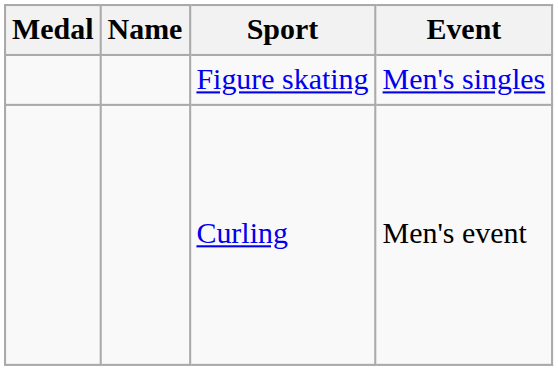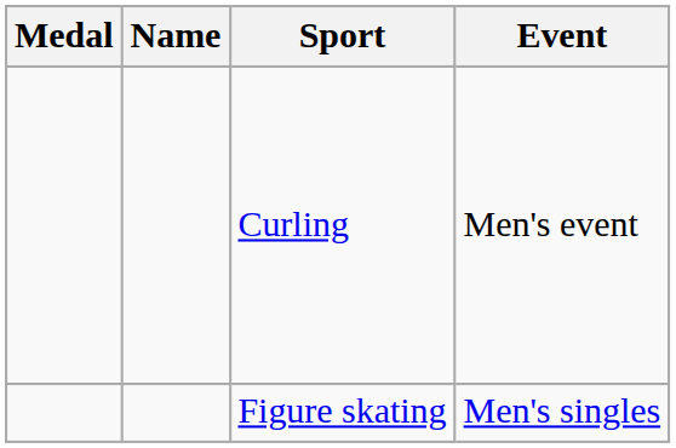rows swapped: Figure skating <-> Curling
